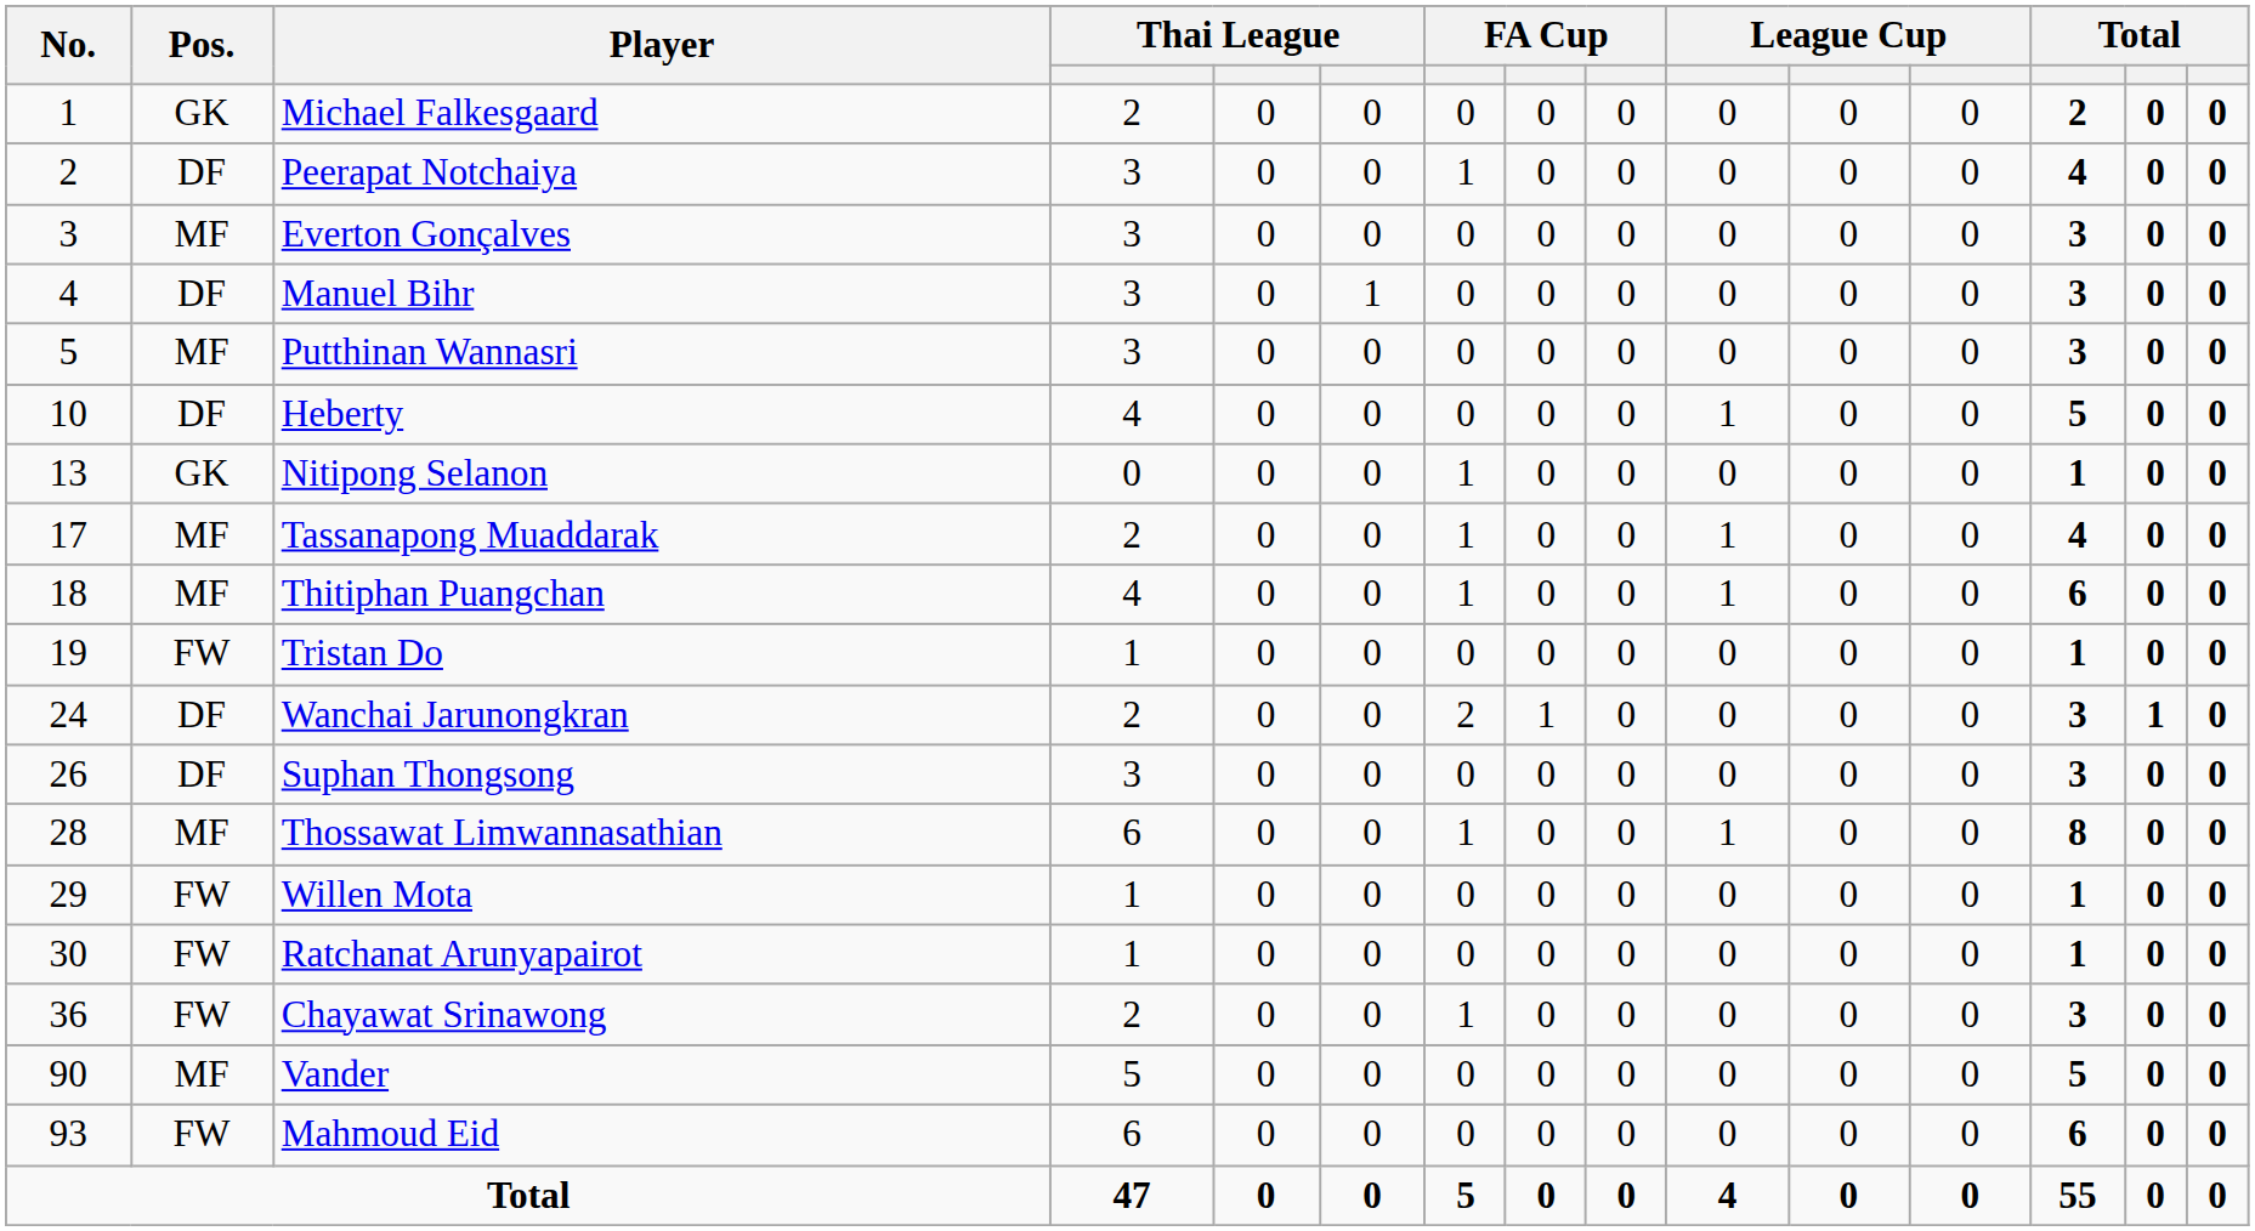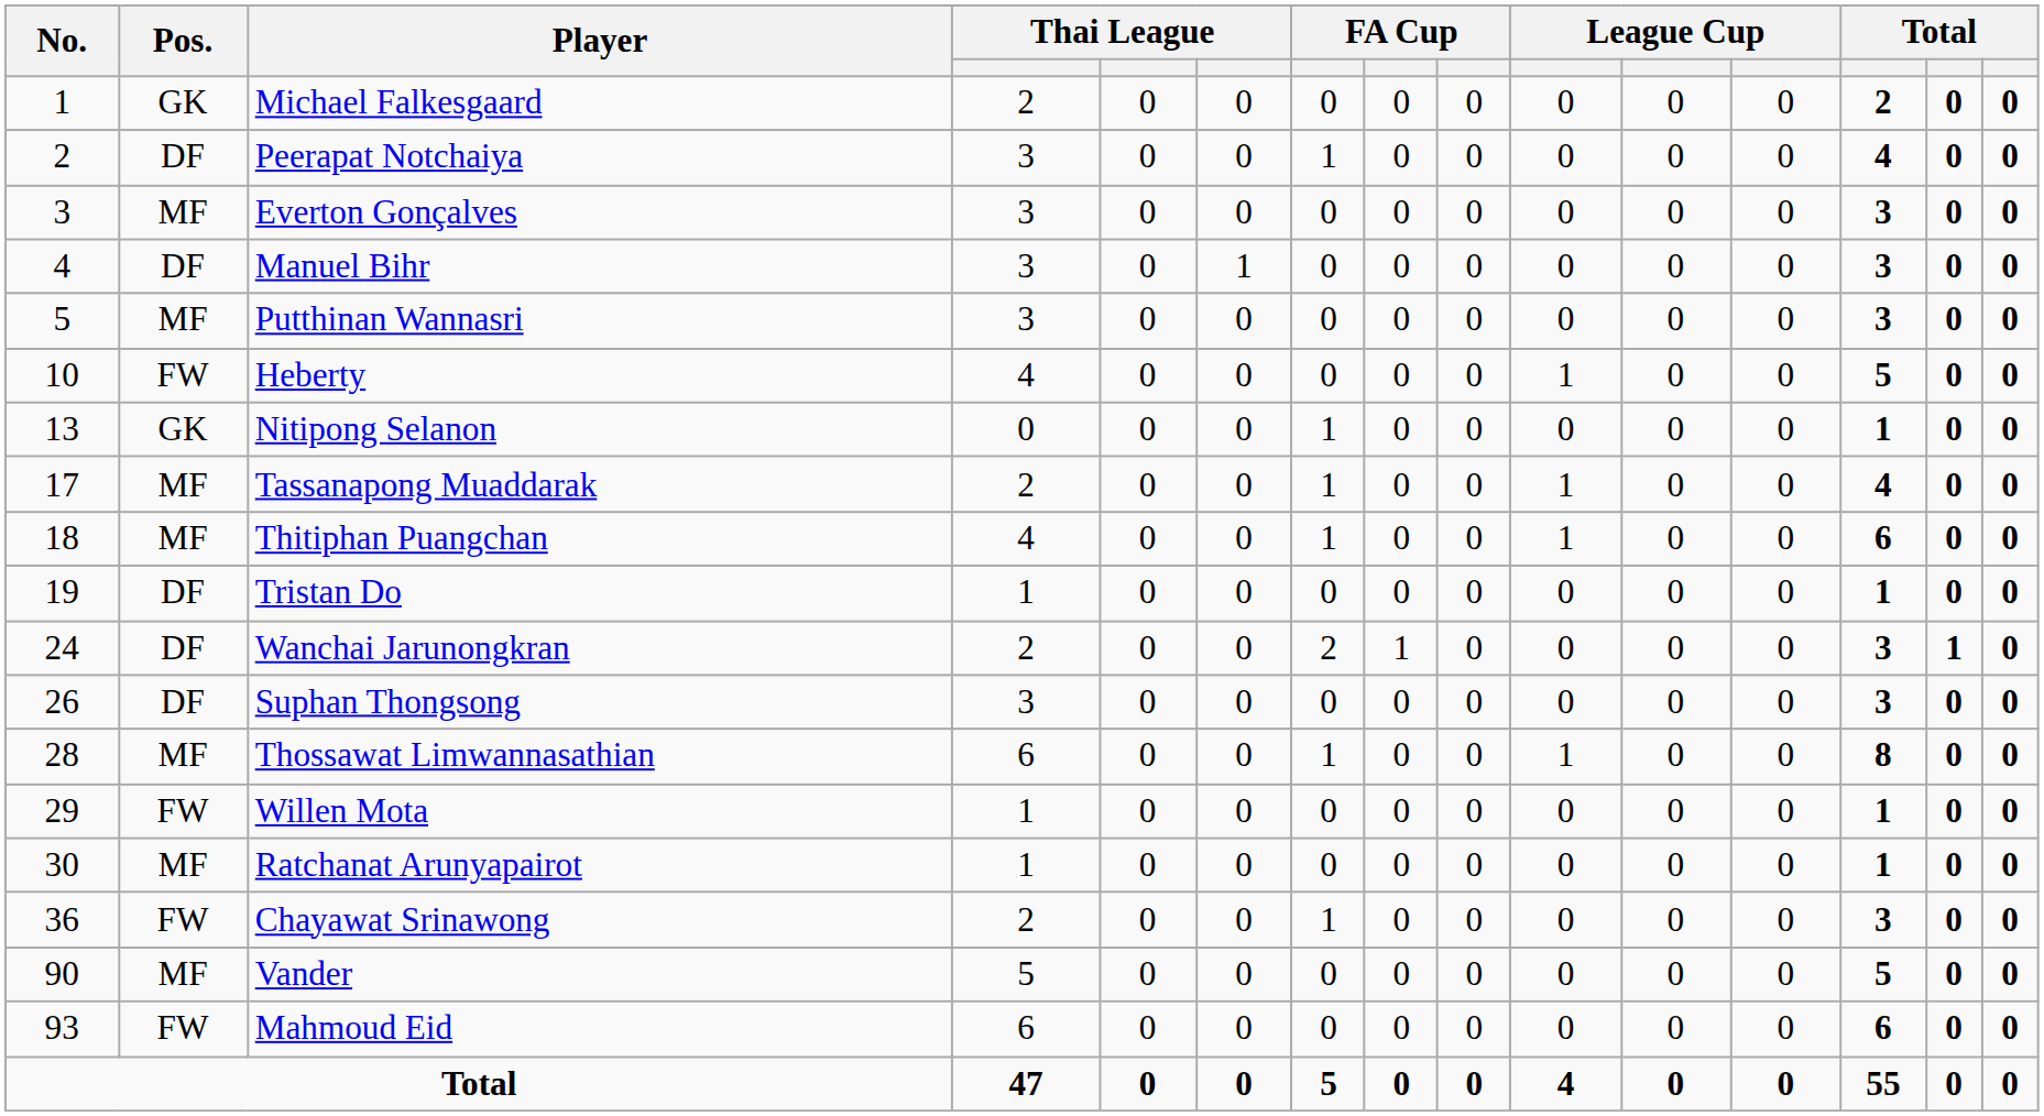Heberty | Pos.: DF -> FW
Tristan Do | Pos.: FW -> DF
Ratchanat Arunyapairot | Pos.: FW -> MF
